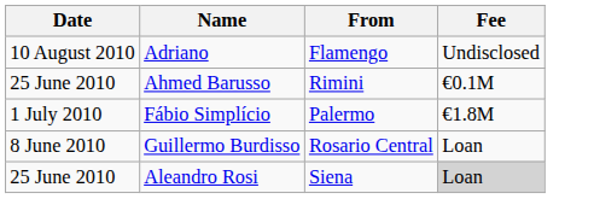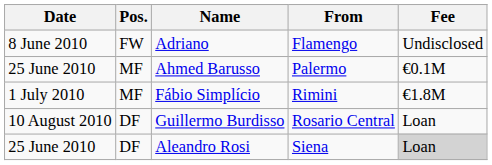+ column: Pos. | FW | MF | MF | DF | DF
Adriano | Date: 10 August 2010 -> 8 June 2010
Ahmed Barusso | From: Rimini -> Palermo
Fábio Simplício | From: Palermo -> Rimini
Guillermo Burdisso | Date: 8 June 2010 -> 10 August 2010
